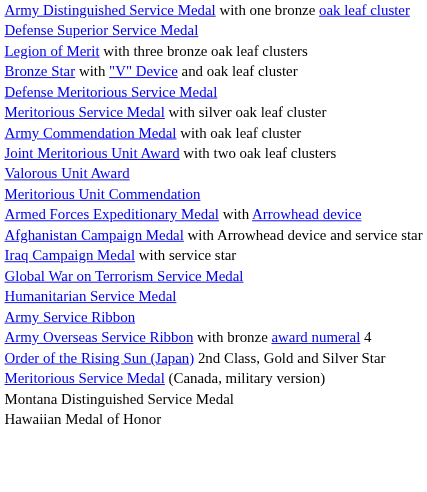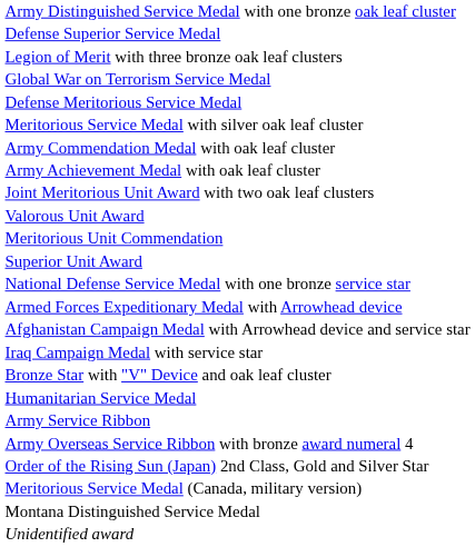rows swapped: Bronze Star with "V" Device and oak leaf cluster <-> Global War on Terrorism Service Medal
+ row: Army Achievement Medal with oak leaf cluster
+ row: Superior Unit Award
+ row: National Defense Service Medal with one bronze service star
+ row: Unidentified award
- row: Hawaiian Medal of Honor
